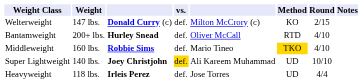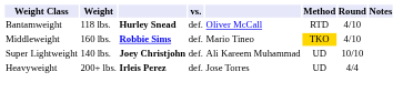- row: Welterweight | 147 lbs. | Donald Curry (c) | def. | Milton McCrory (c) | KO | 2/15
Bantamweight | Weight: 200+ lbs. -> 118 lbs.
Super Lightweight | vs.: gold background -> no background
Heavyweight | Weight: 118 lbs. -> 200+ lbs.
